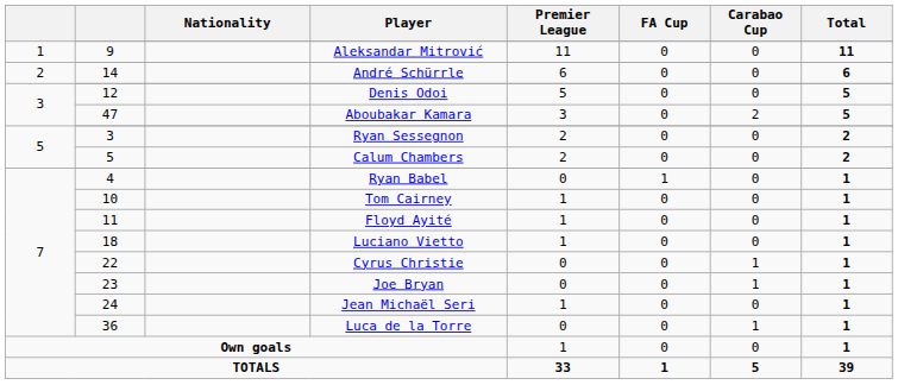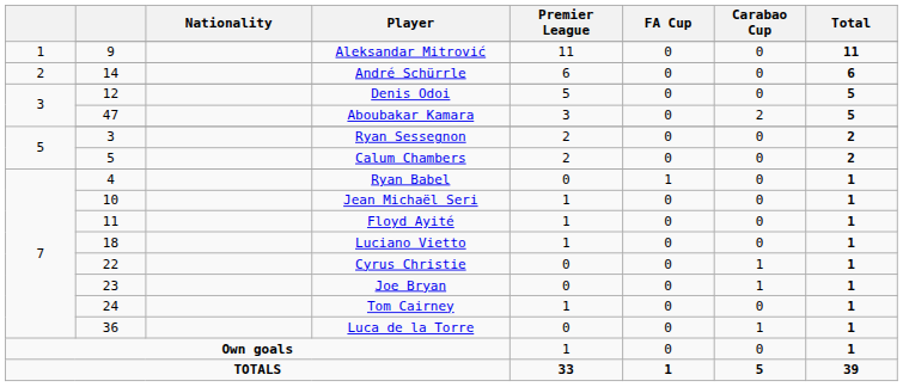10 | Player: Tom Cairney -> Jean Michaël Seri
24 | Player: Jean Michaël Seri -> Tom Cairney
